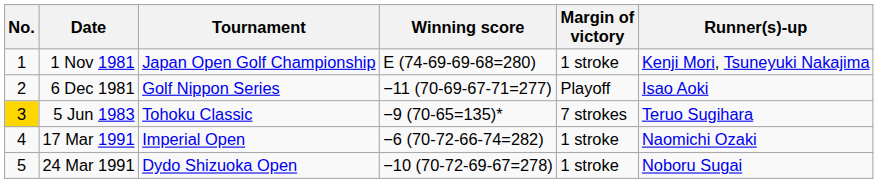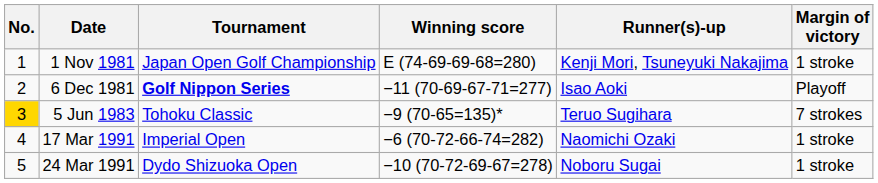columns swapped: Margin of victory <-> Runner(s)-up
6 Dec 1981 | Tournament: normal -> bold
